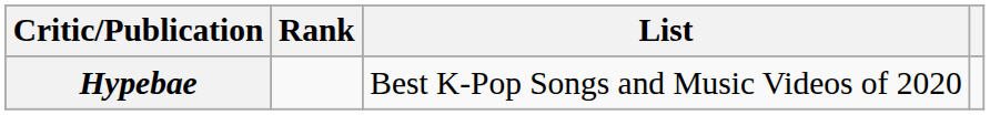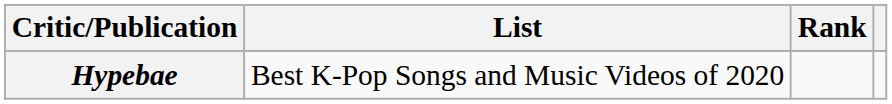columns swapped: List <-> Rank
